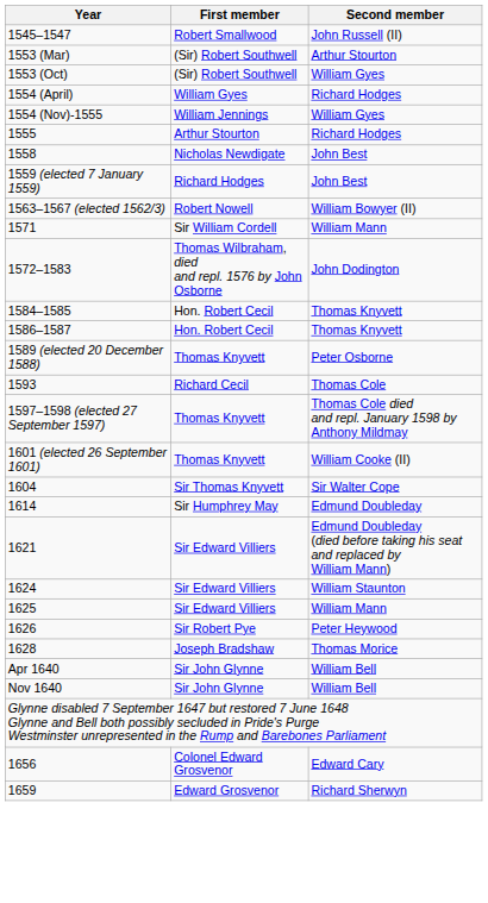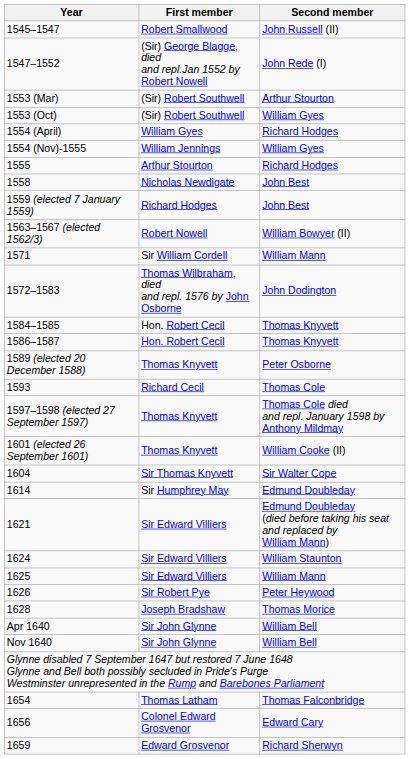+ row: 1547–1552 | (Sir) George Blagge, died and repl.Jan 1552 by Robert Nowell | John Rede (I)
+ row: 1654 | Thomas Latham | Thomas Falconbridge
